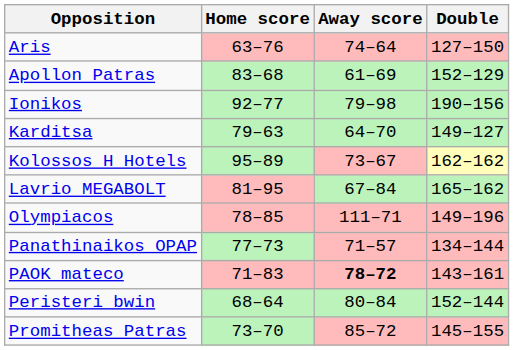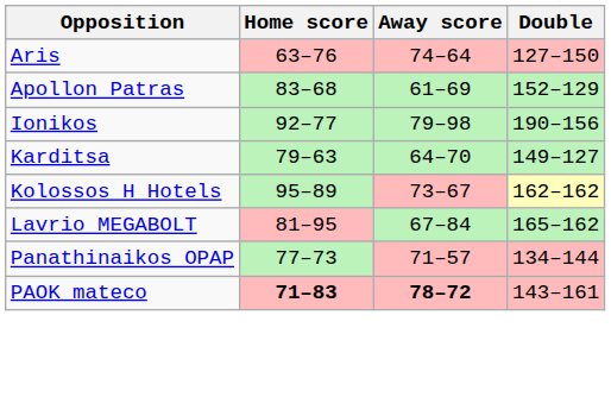- row: Olympiacos | 78–85 | 111–71 | 149–196
PAOK mateco | Home score: normal -> bold
- row: Peristeri bwin | 68–64 | 80–84 | 152–144
- row: Promitheas Patras | 73–70 | 85–72 | 145–155
